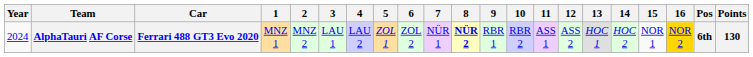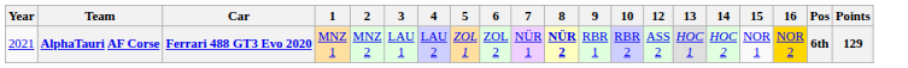- column: 11 | ASS 1
AlphaTauri AF Corse | Year: 2024 -> 2021
AlphaTauri AF Corse | Points: 130 -> 129
